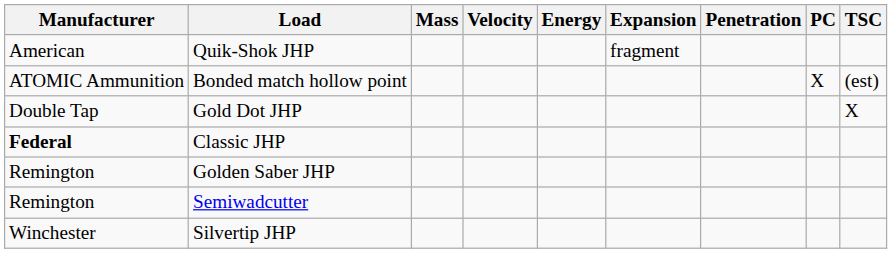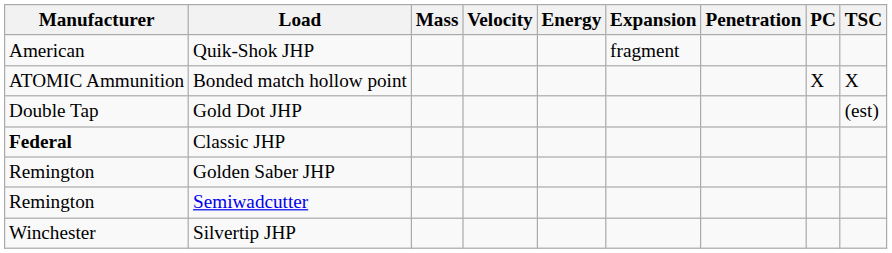Bonded match hollow point | TSC: (est) -> X
Gold Dot JHP | TSC: X -> (est)
